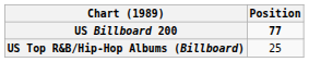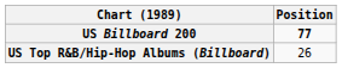US Top R&B/Hip-Hop Albums (Billboard) | Position: 25 -> 26
